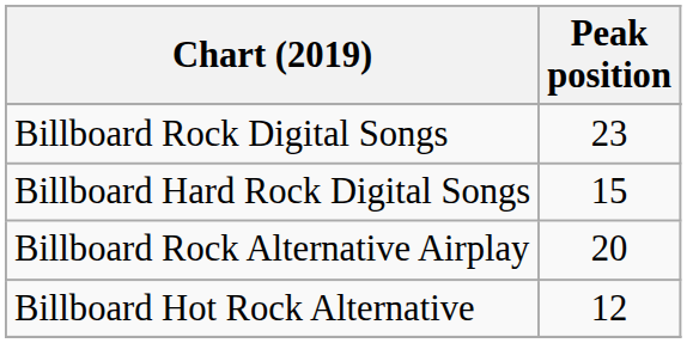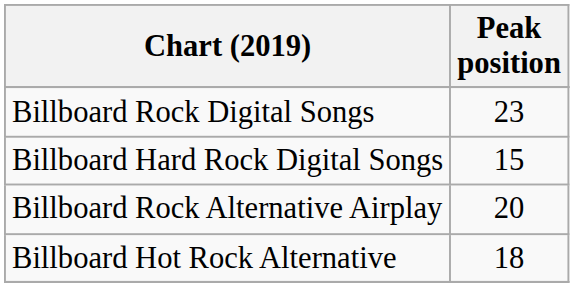Billboard Hot Rock Alternative | Peak position: 12 -> 18
